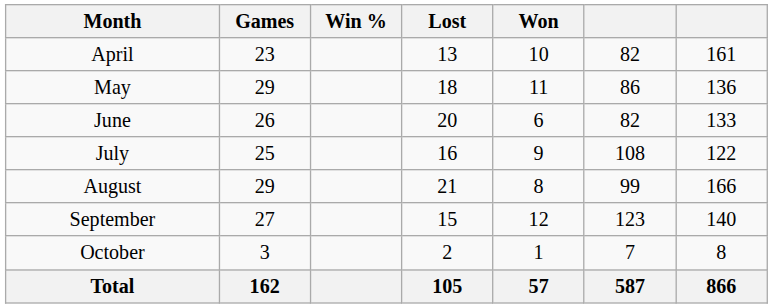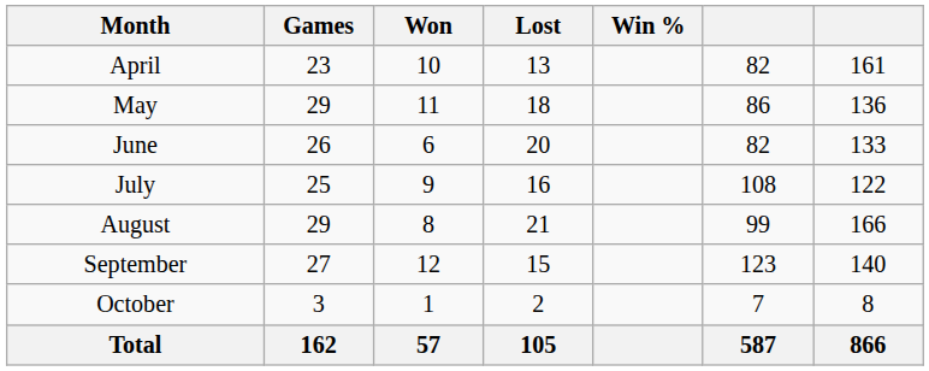columns swapped: Won <-> Win %
